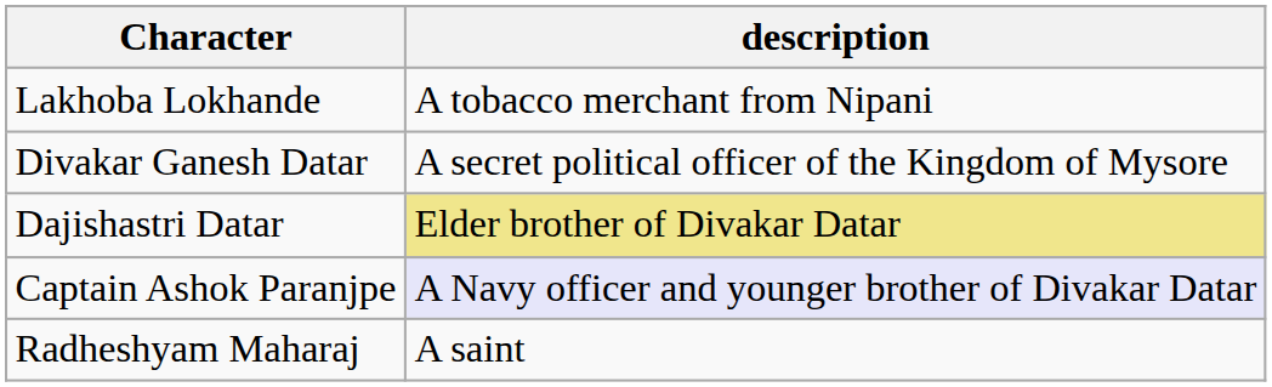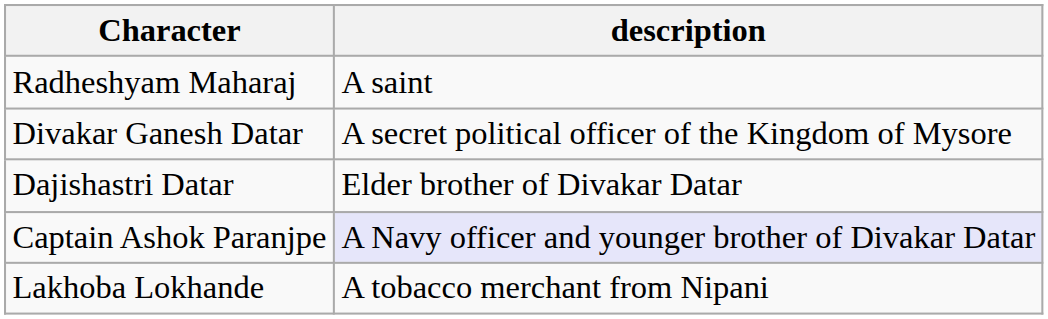rows swapped: Lakhoba Lokhande <-> Radheshyam Maharaj
Dajishastri Datar | description: khaki background -> no background
